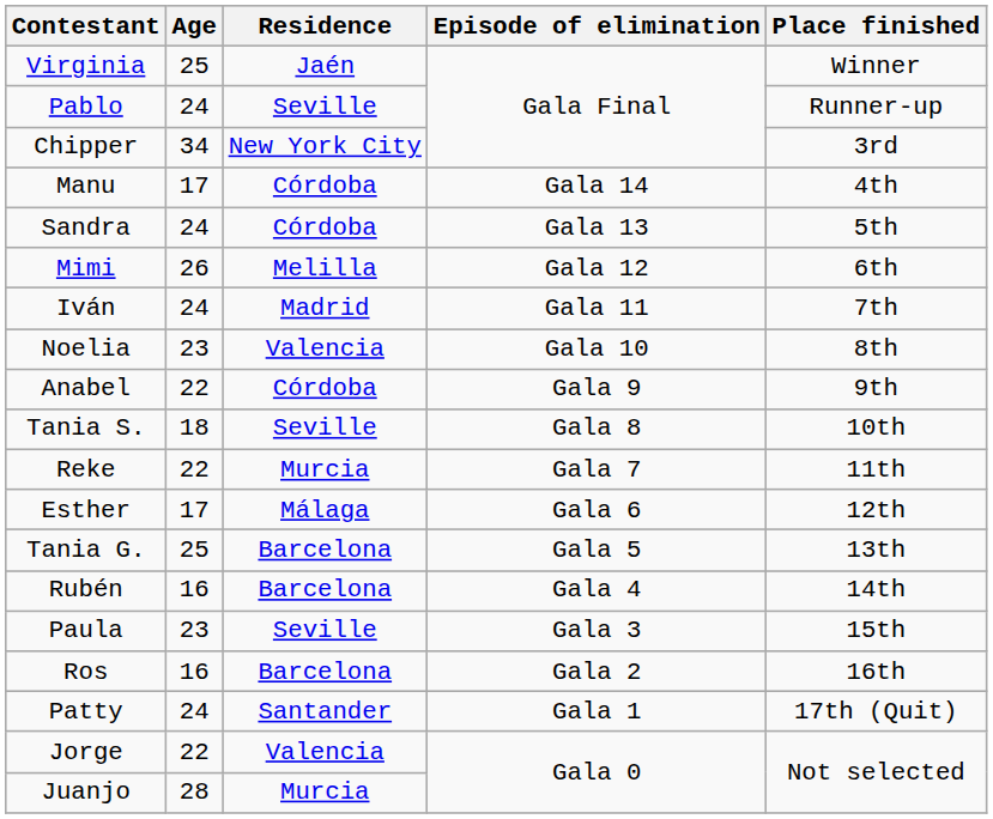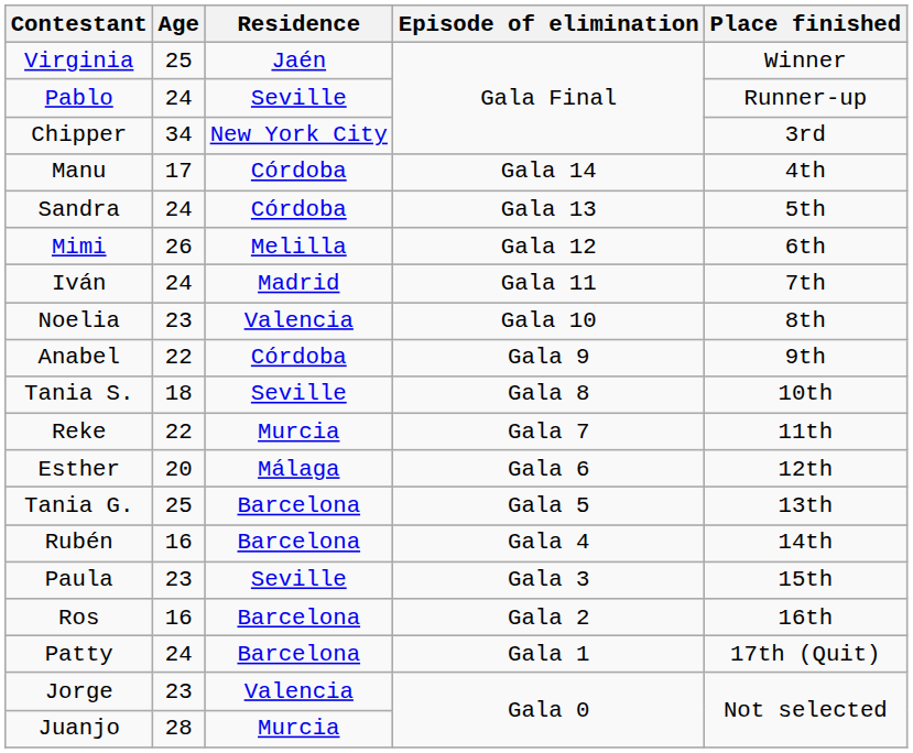Esther | Age: 17 -> 20
Patty | Residence: Santander -> Barcelona
Jorge | Age: 22 -> 23
